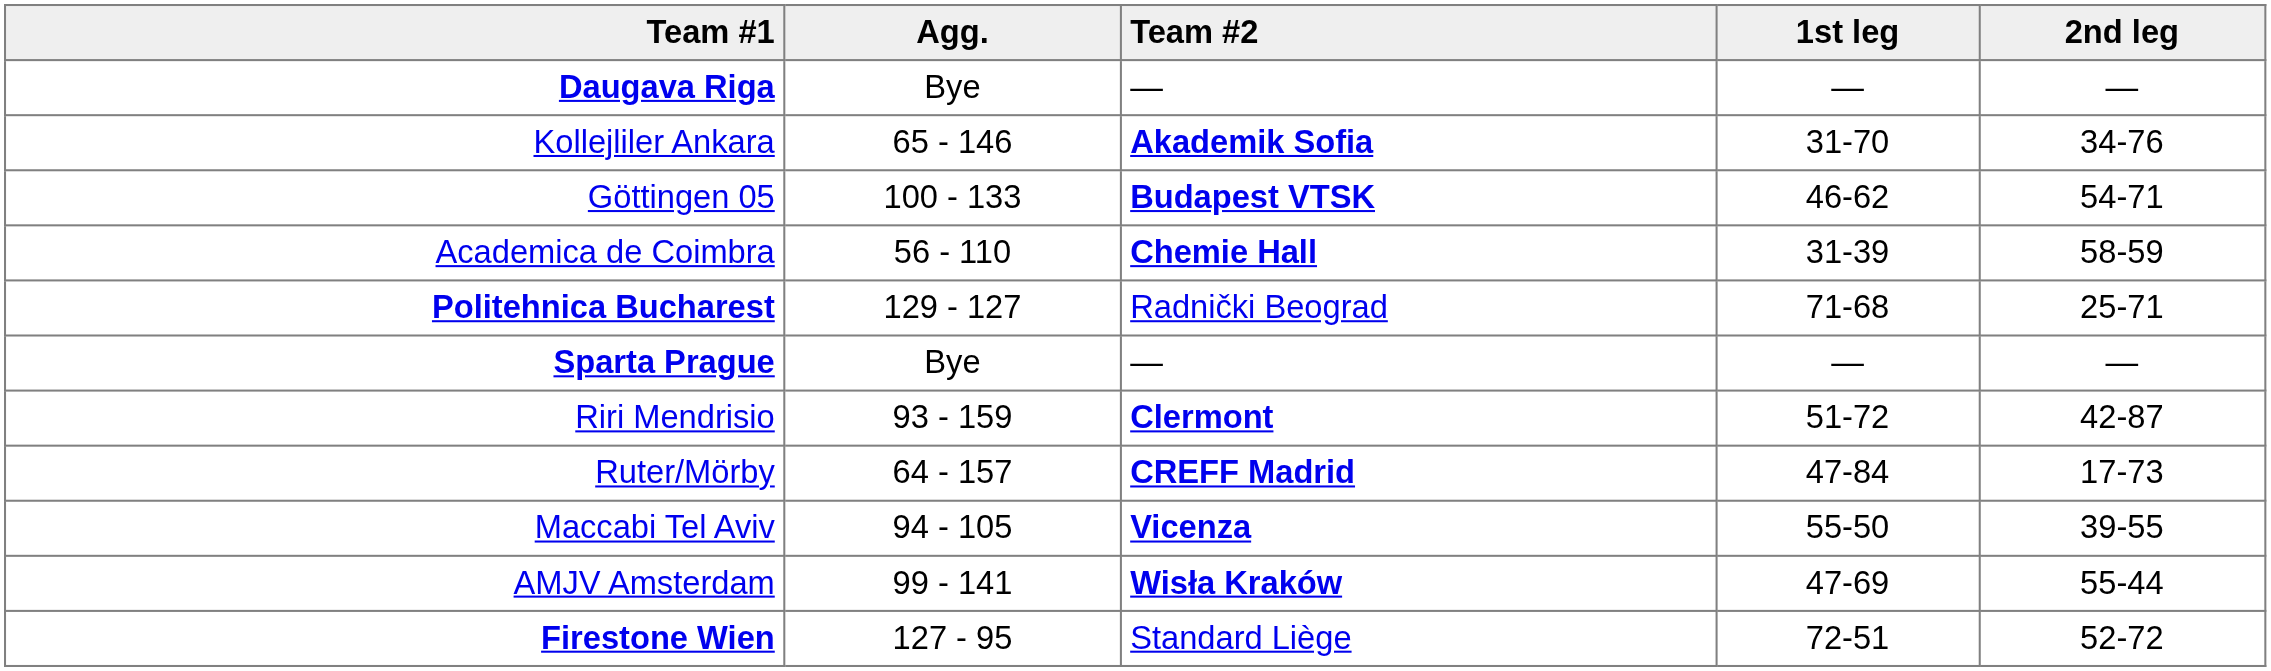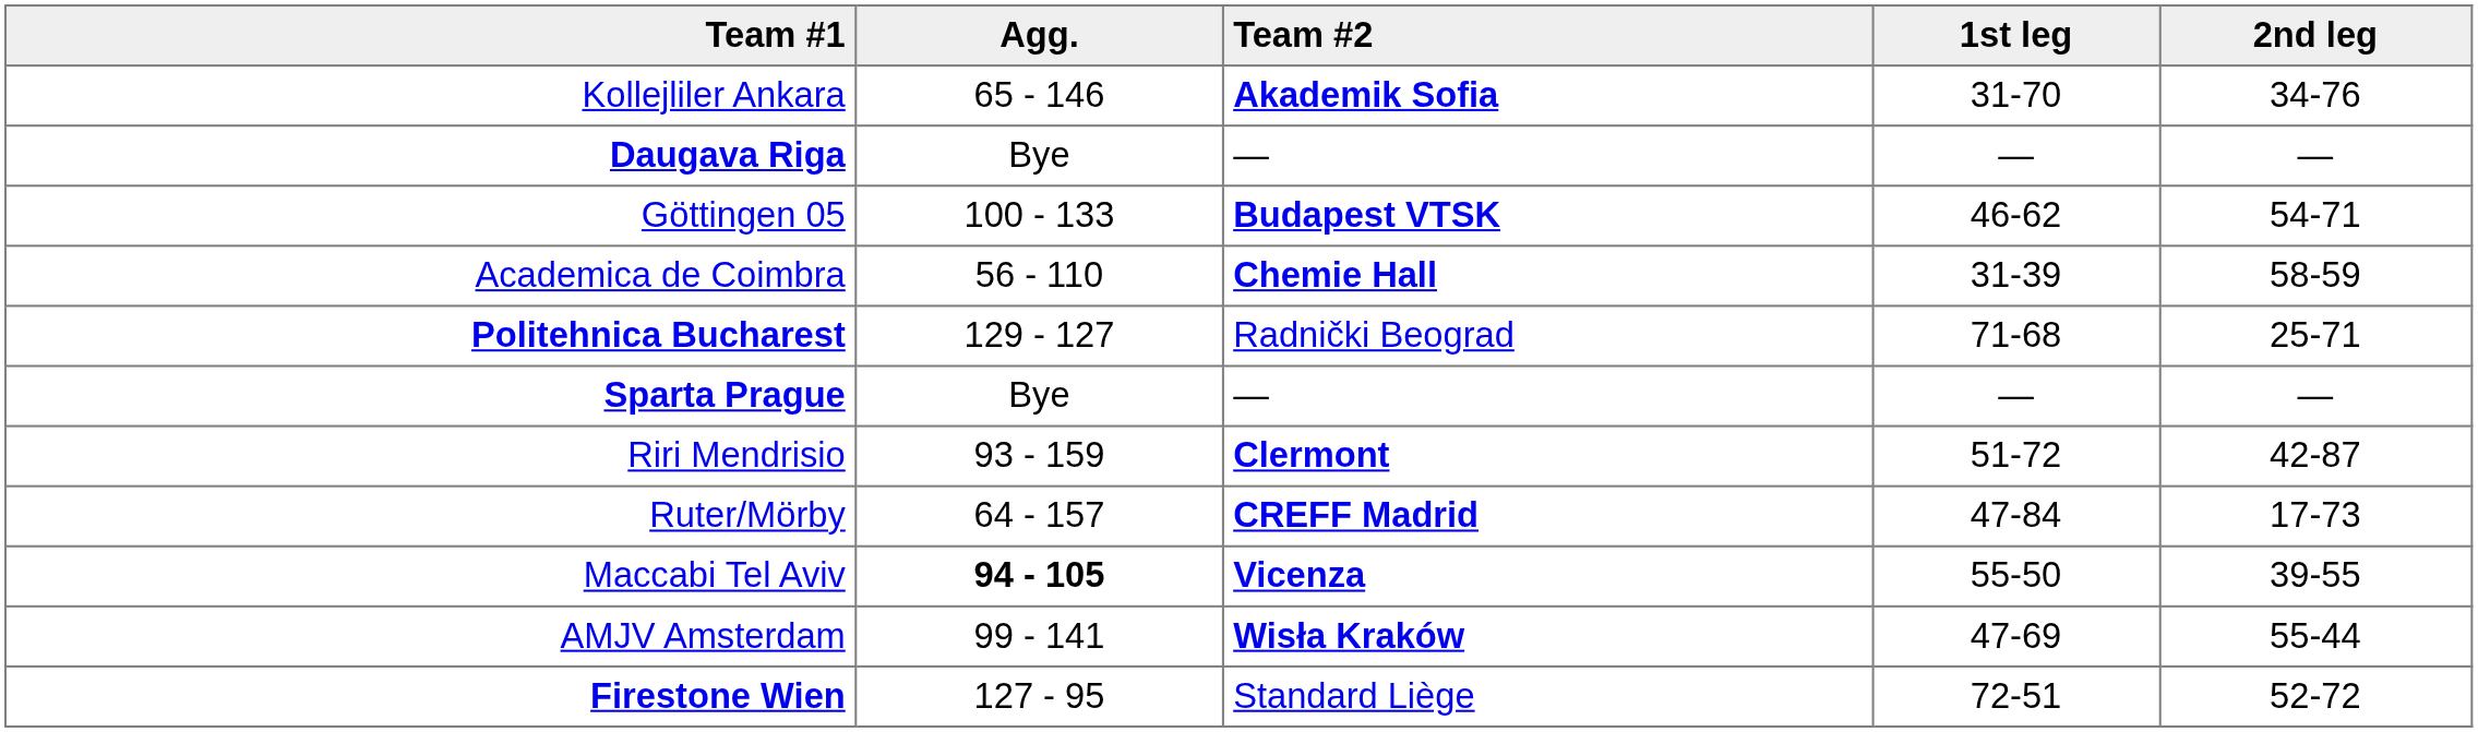rows swapped: Daugava Riga <-> Kollejliler Ankara
Maccabi Tel Aviv | Agg.: normal -> bold
